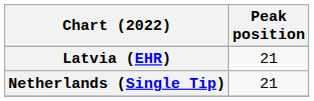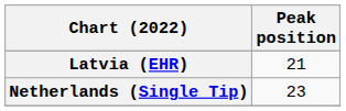Netherlands (Single Tip) | Peak position: 21 -> 23
